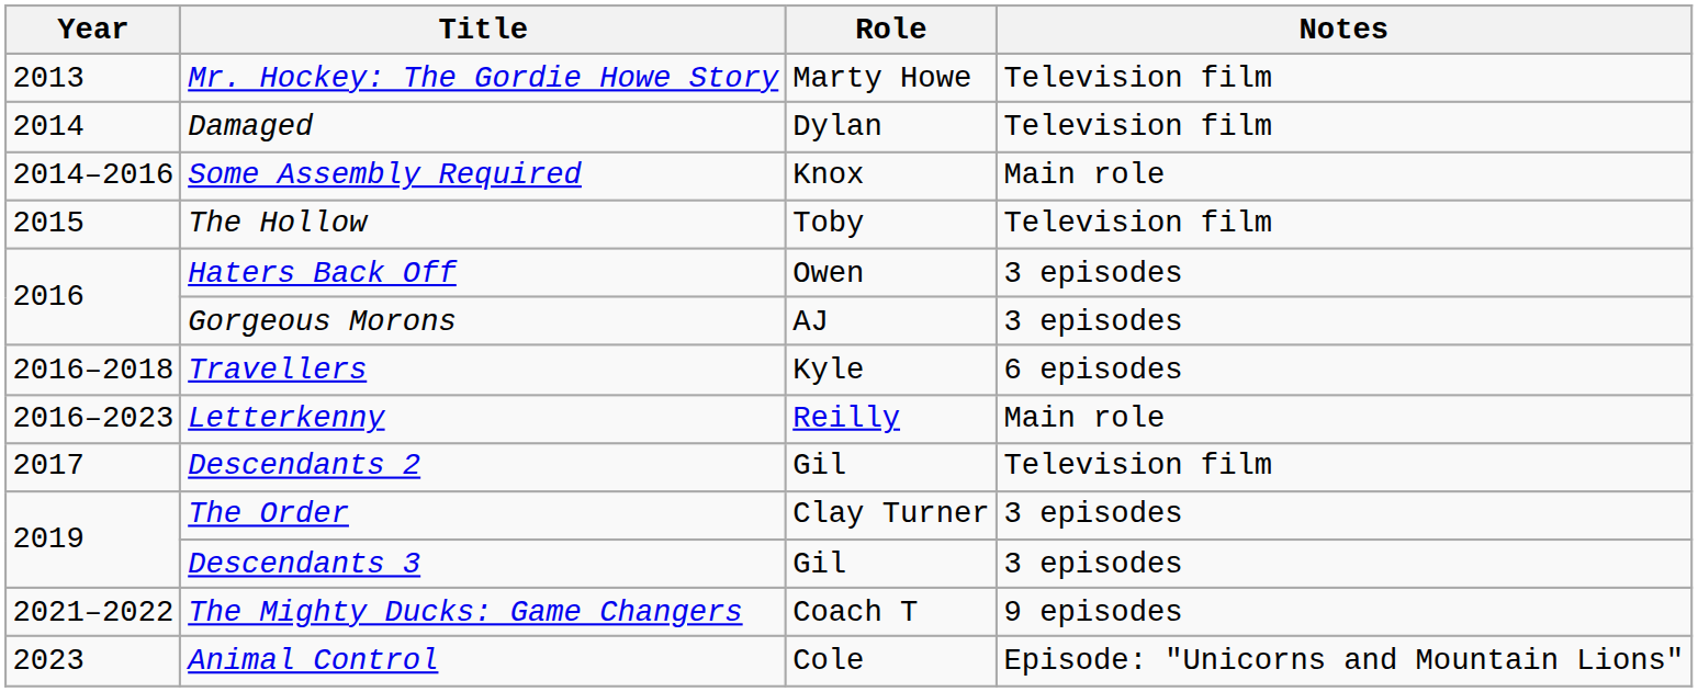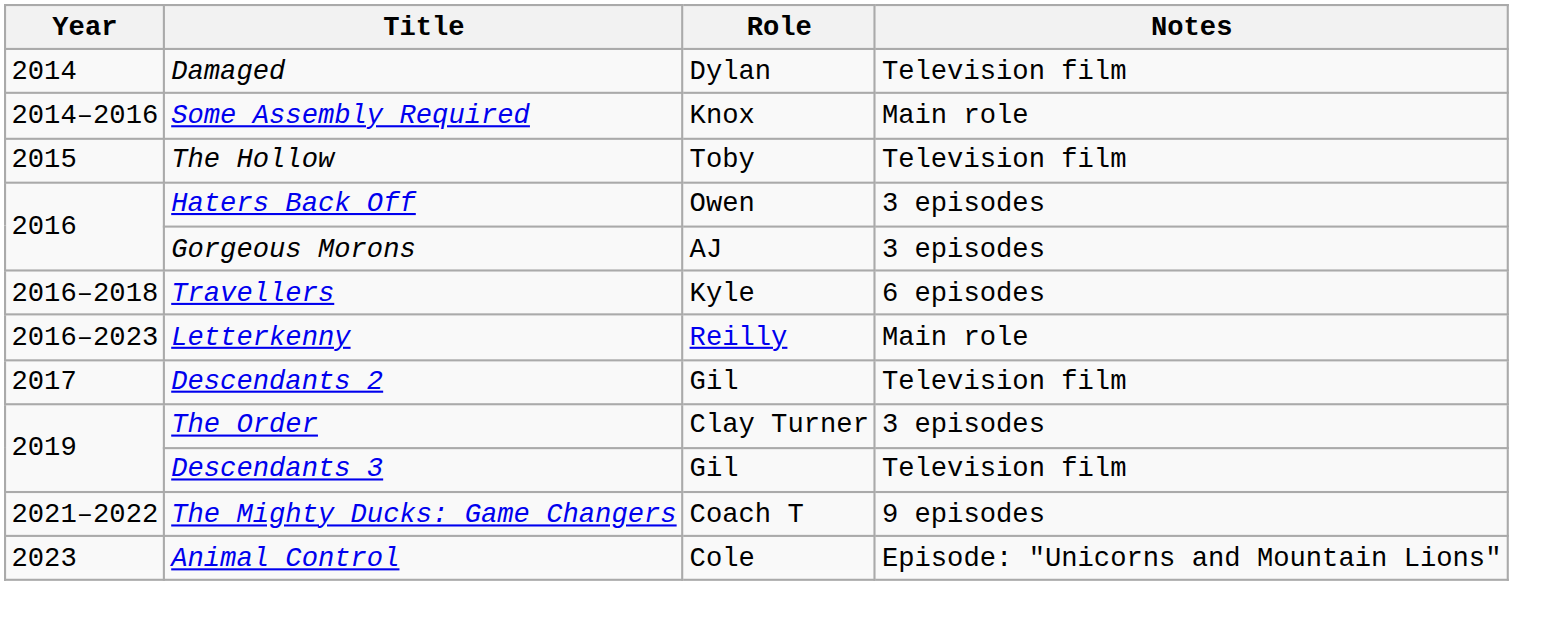- row: 2013 | Mr. Hockey: The Gordie Howe Story | Marty Howe | Television film
Descendants 3 | Notes: 3 episodes -> Television film
